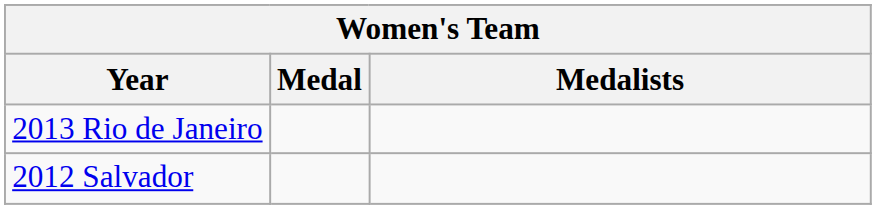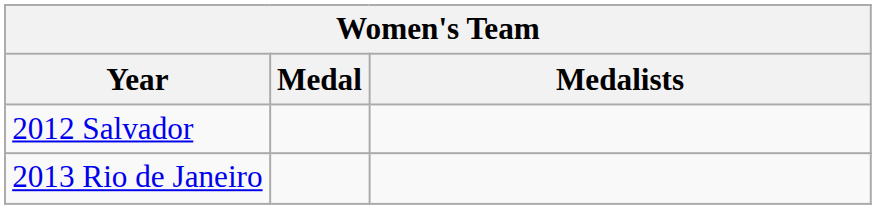rows swapped: 2012 Salvador <-> 2013 Rio de Janeiro
